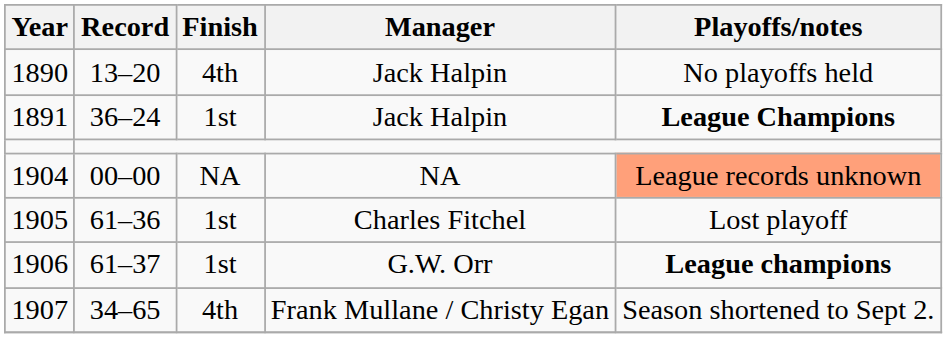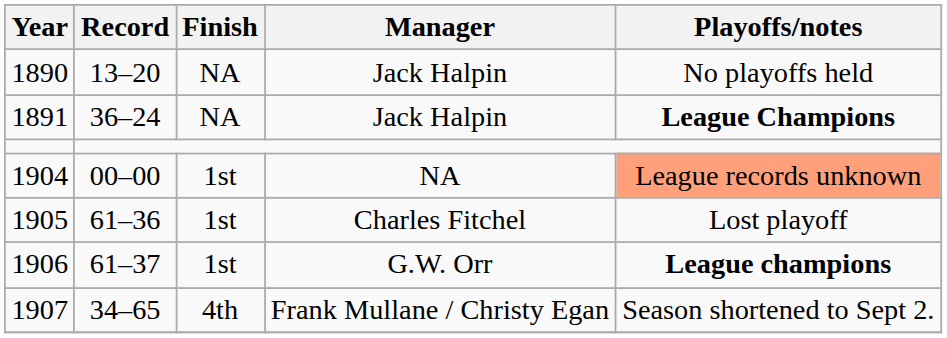1890 | Finish: 4th -> NA
1891 | Finish: 1st -> NA
1904 | Finish: NA -> 1st
